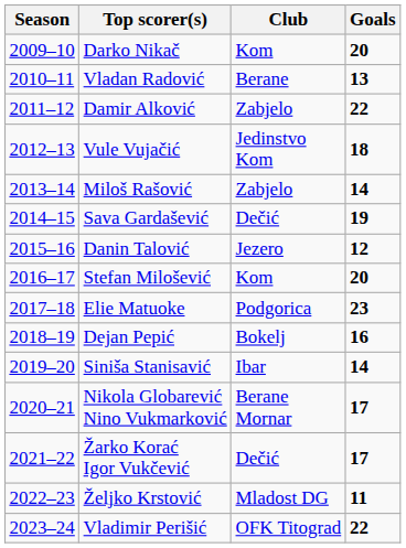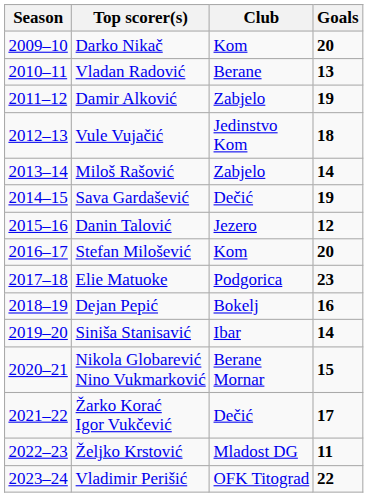Damir Alković | Goals: 22 -> 19
Nikola Globarević Nino Vukmarković | Goals: 17 -> 15
